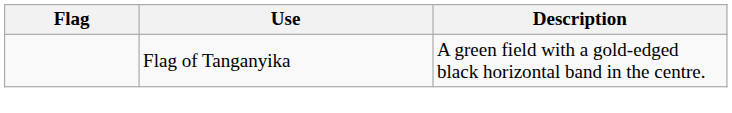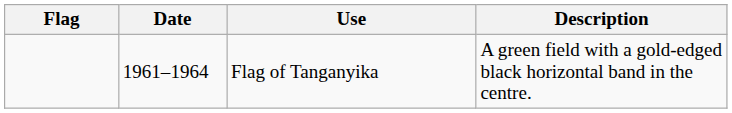+ column: Date | 1961–1964
